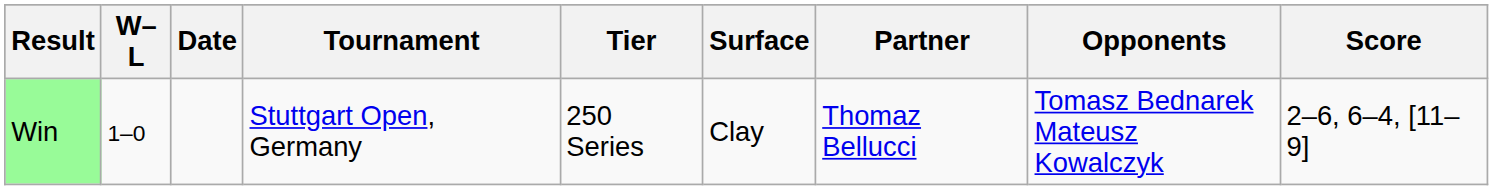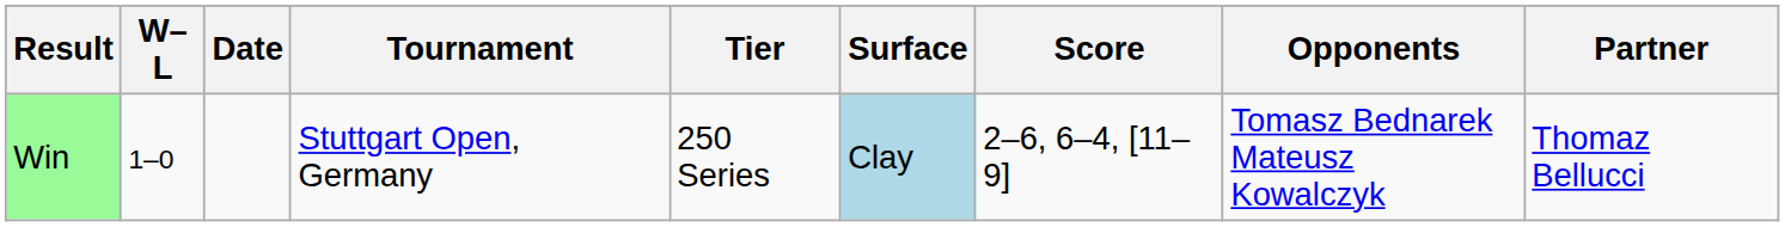columns swapped: Partner <-> Score
Win | Surface: no background -> lightblue background
